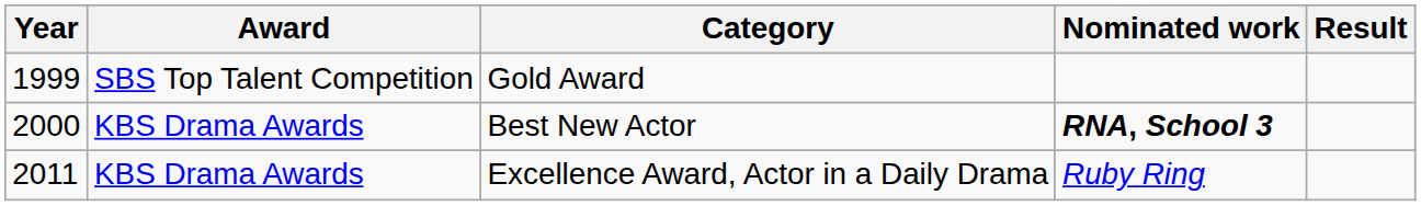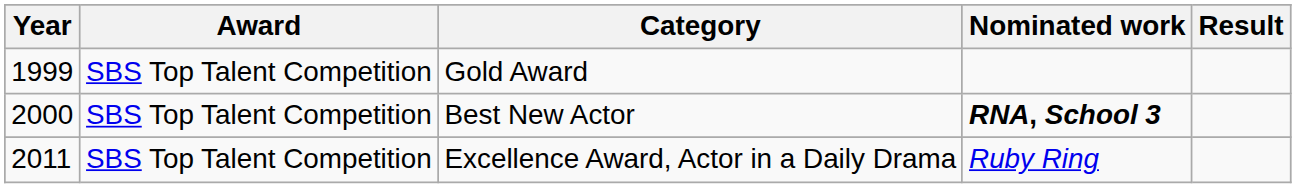Best New Actor | Award: KBS Drama Awards -> SBS Top Talent Competition
Excellence Award, Actor in a Daily Drama | Award: KBS Drama Awards -> SBS Top Talent Competition
